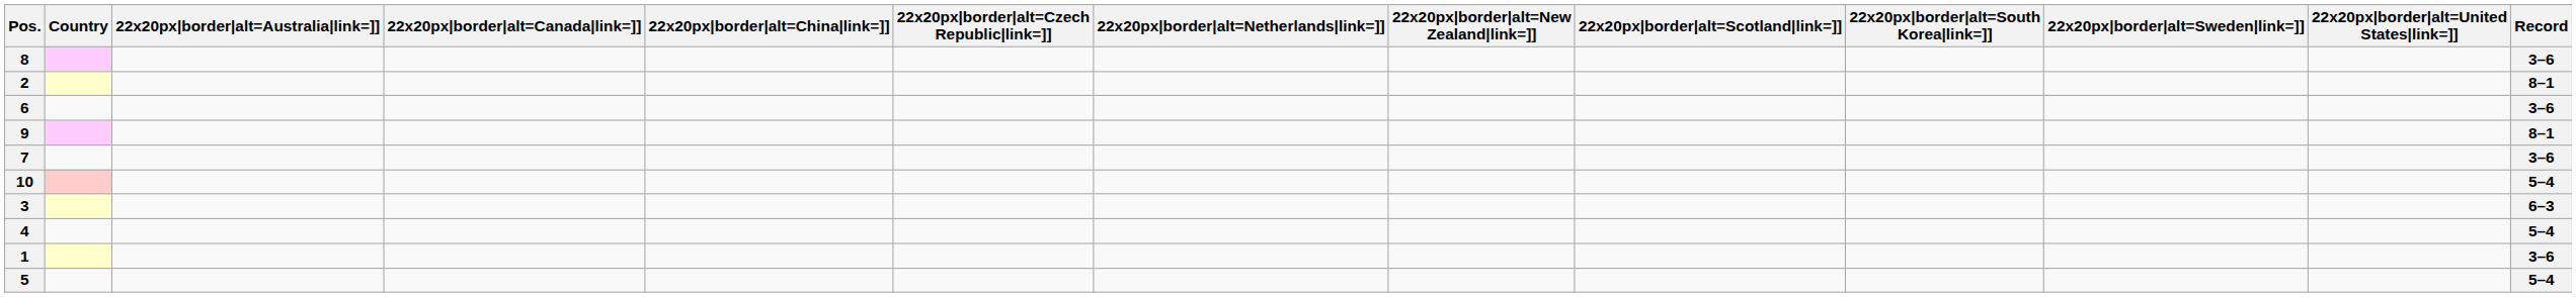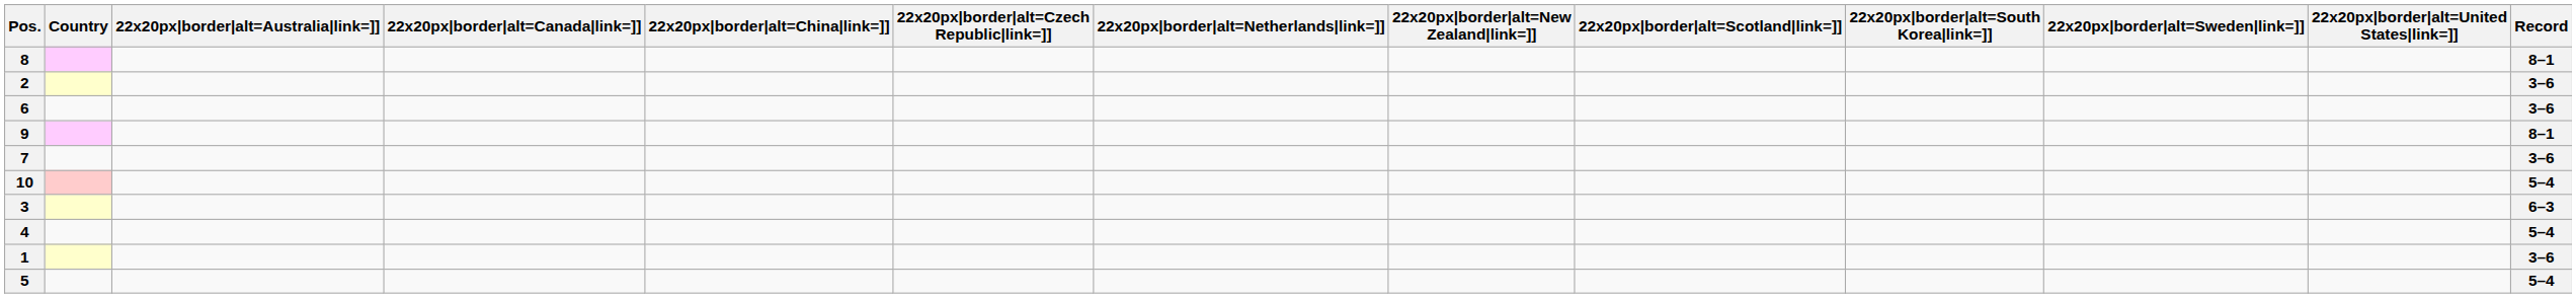8 | Record: 3–6 -> 8–1
2 | Record: 8–1 -> 3–6
